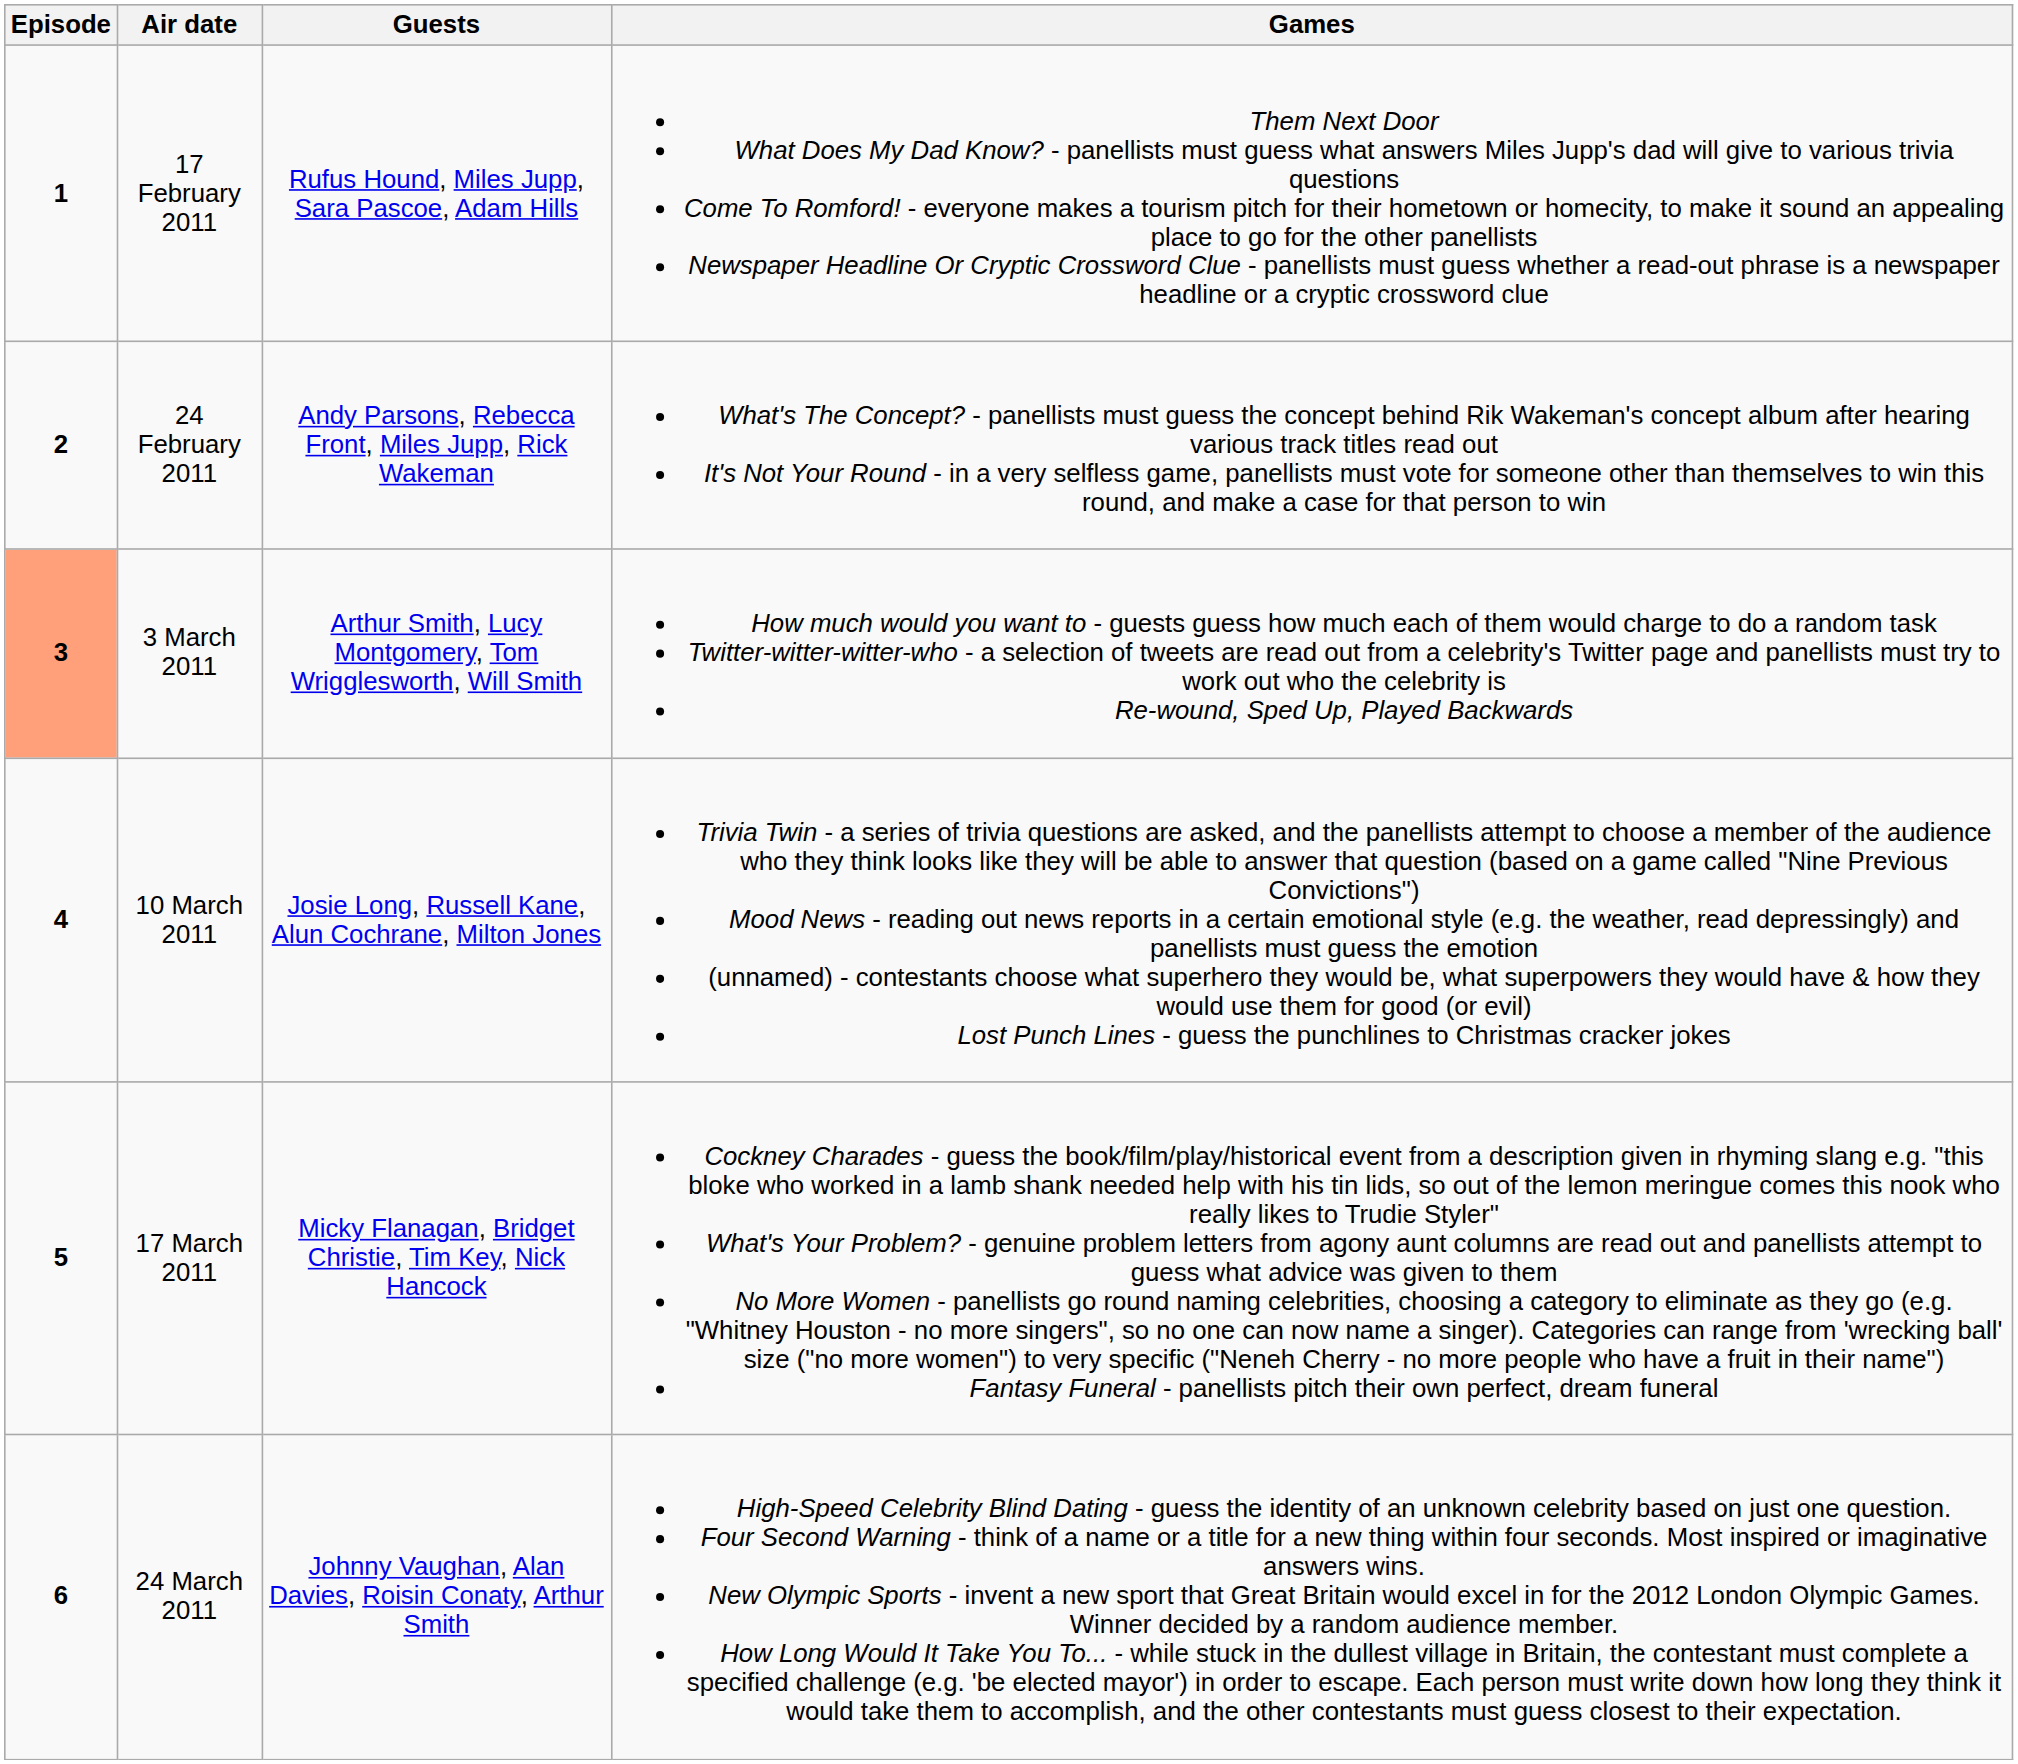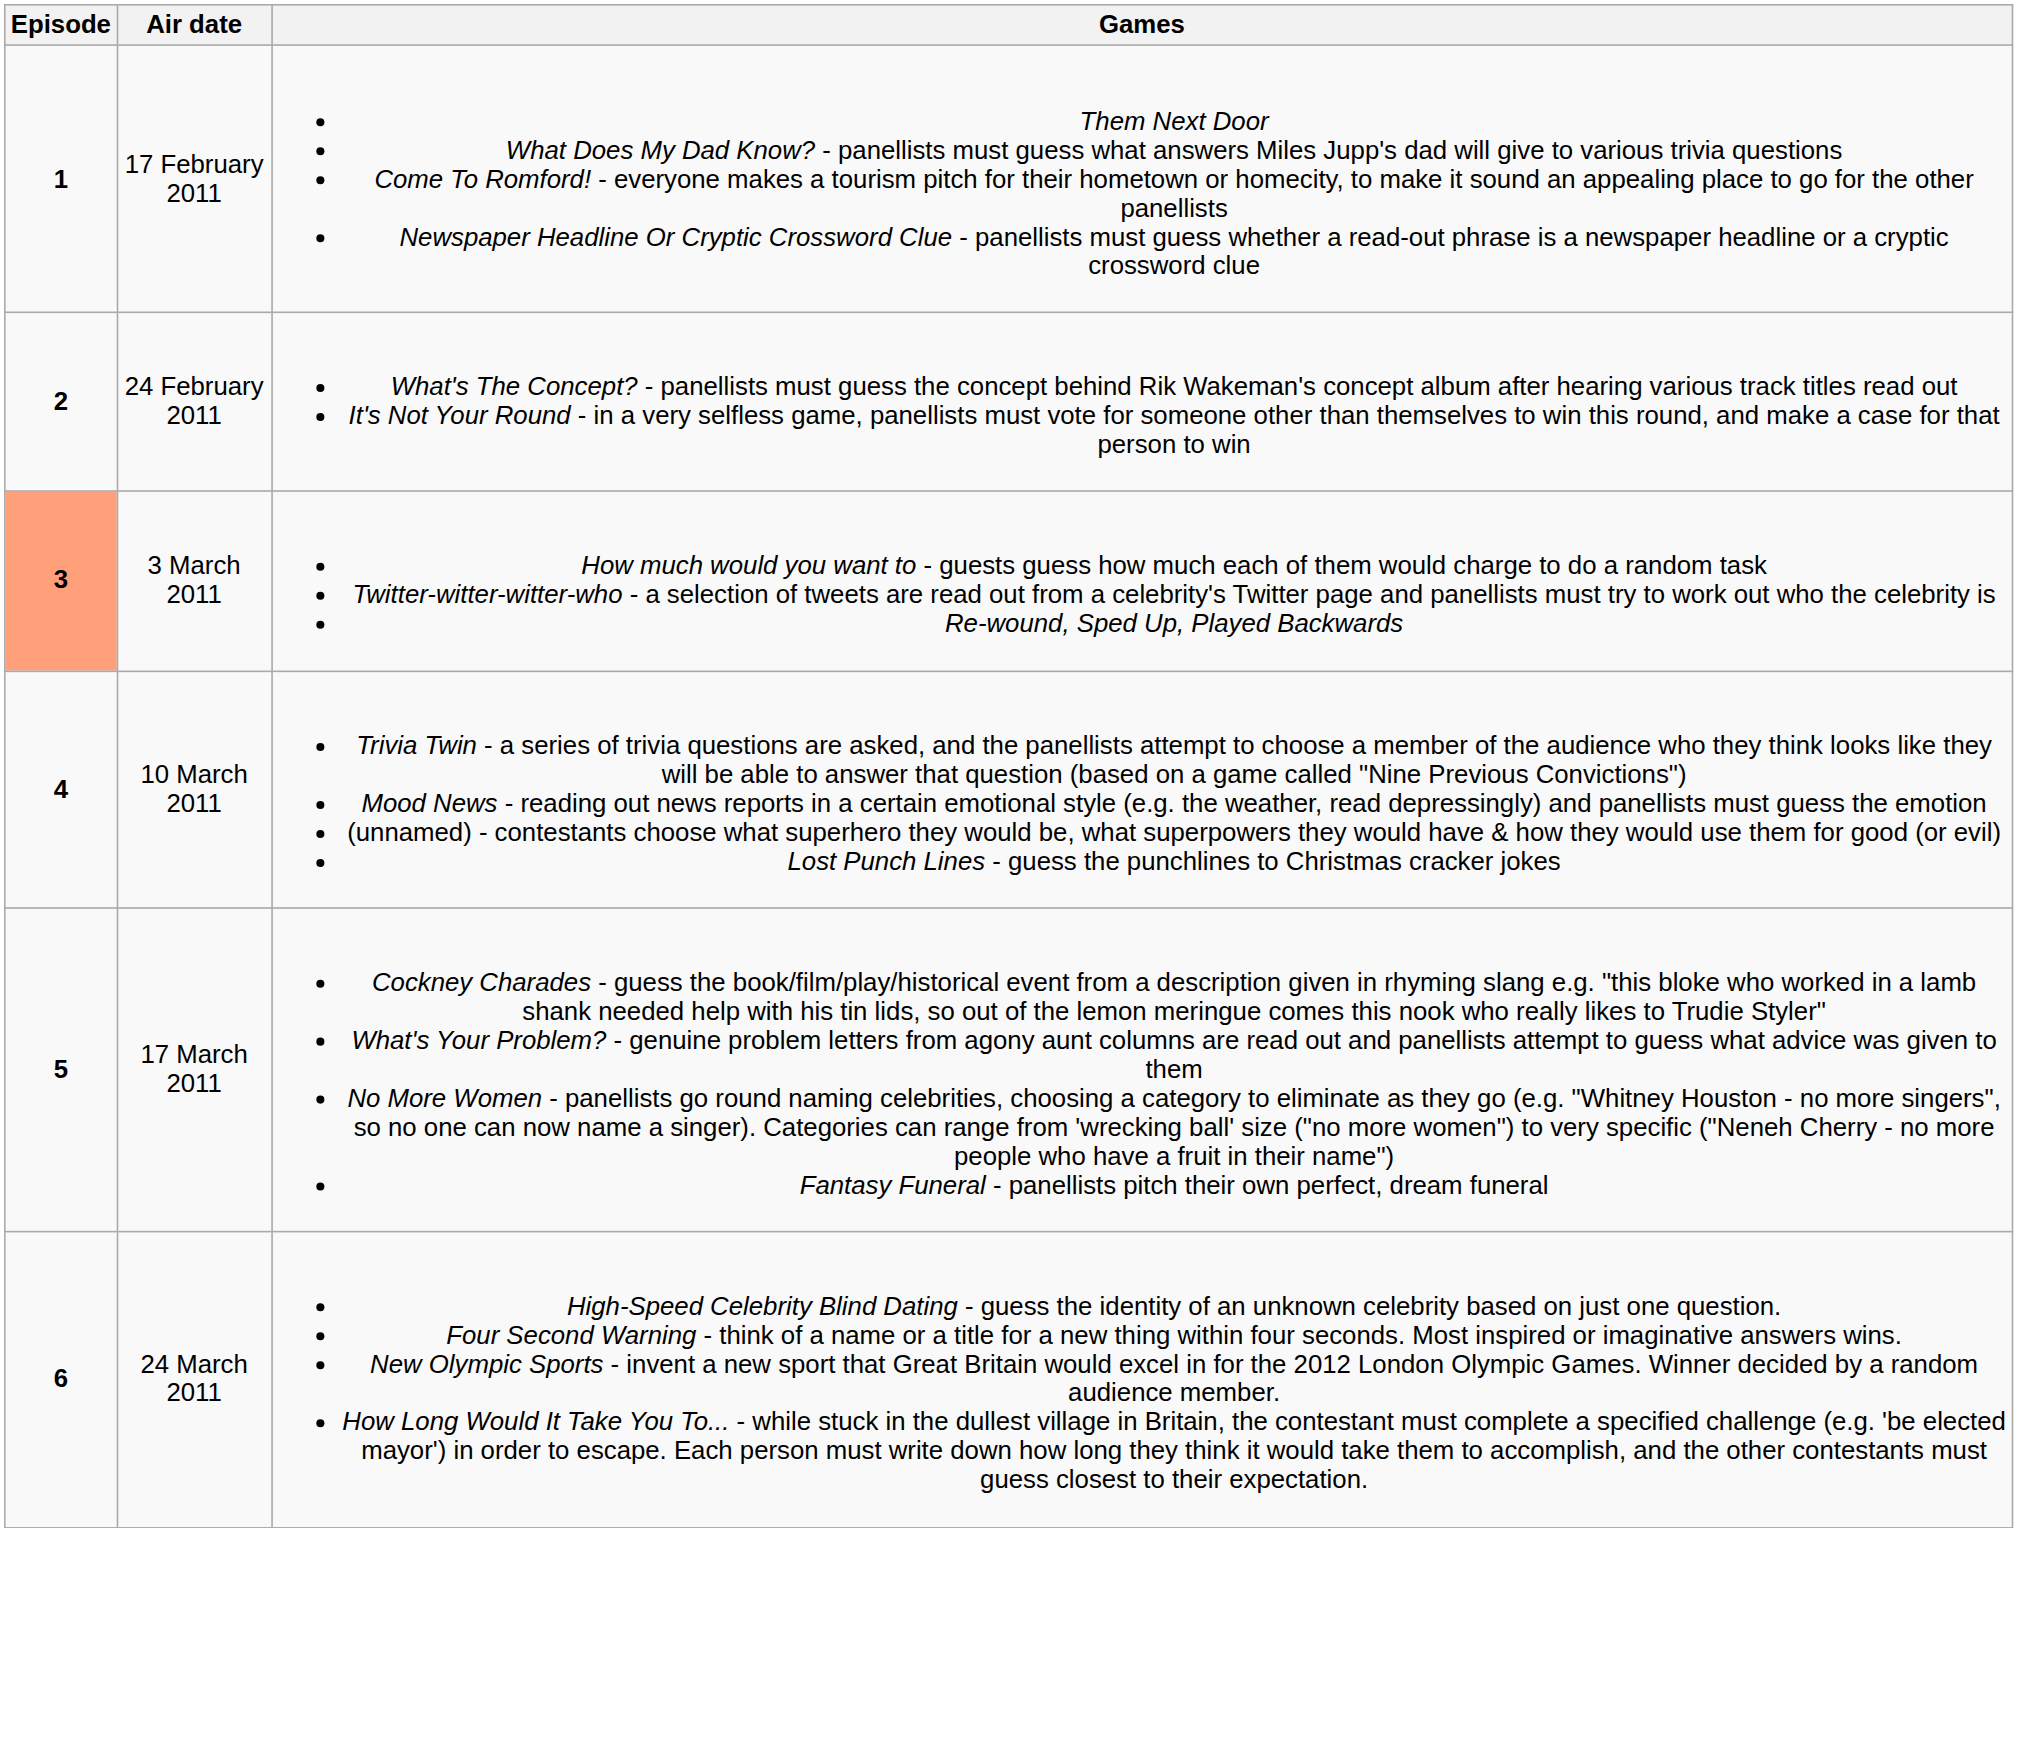- column: Guests | Rufus Hound, Miles Jupp, Sara Pascoe, Adam Hills | Andy Parsons, Rebecca Front, Miles Jupp, Rick Wakeman | Arthur Smith, Lucy Montgomery, Tom Wrigglesworth, Will Smith | Josie Long, Russell Kane, Alun Cochrane, Milton Jones | Micky Flanagan, Bridget Christie, Tim Key, Nick Hancock | Johnny Vaughan, Alan Davies, Roisin Conaty, Arthur Smith
